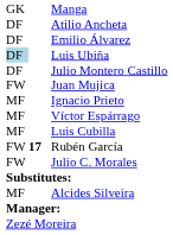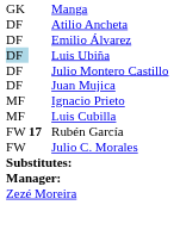Juan Mujica | column 1: FW -> DF
- row: MF | Víctor Espárrago
- row: MF | Alcides Silveira
